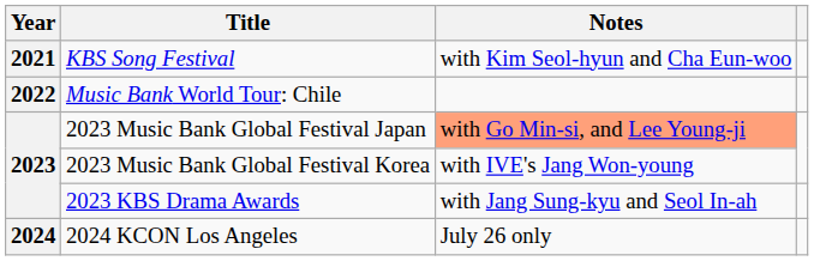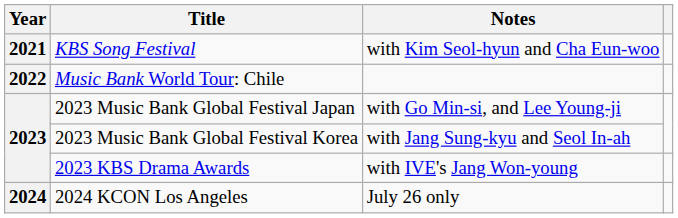2023 Music Bank Global Festival Japan | Notes: lightsalmon background -> no background
2023 Music Bank Global Festival Korea | Notes: with IVE's Jang Won-young -> with Jang Sung-kyu and Seol In-ah
2023 KBS Drama Awards | Notes: with Jang Sung-kyu and Seol In-ah -> with IVE's Jang Won-young
